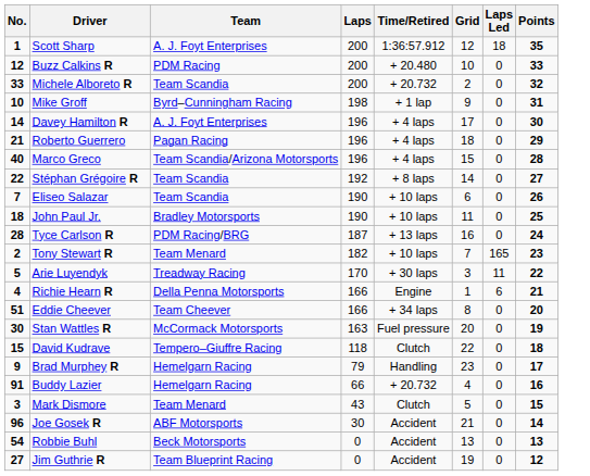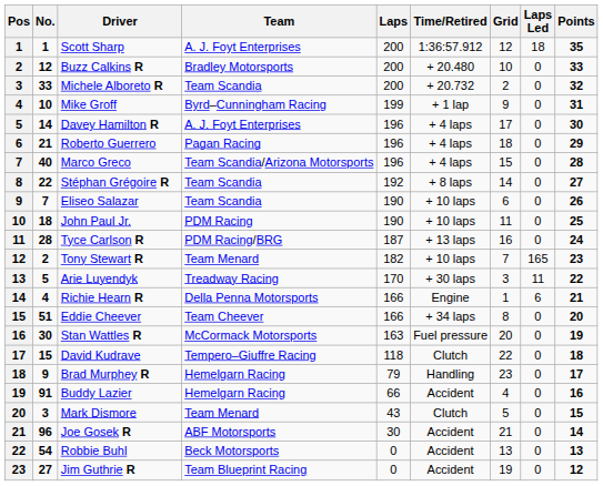+ column: Pos | 1 | 2 | 3 | 4 | 5 | 6 | 7 | 8 | 9 | 10 | 11 | 12 | 13 | 14 | 15 | 16 | 17 | 18 | 19 | 20 | 21 | 22 | 23
Buzz Calkins R | Team: PDM Racing -> Bradley Motorsports
Mike Groff | Laps: 198 -> 199
John Paul Jr. | Team: Bradley Motorsports -> PDM Racing
Buddy Lazier | Time/Retired: + 20.732 -> Accident
